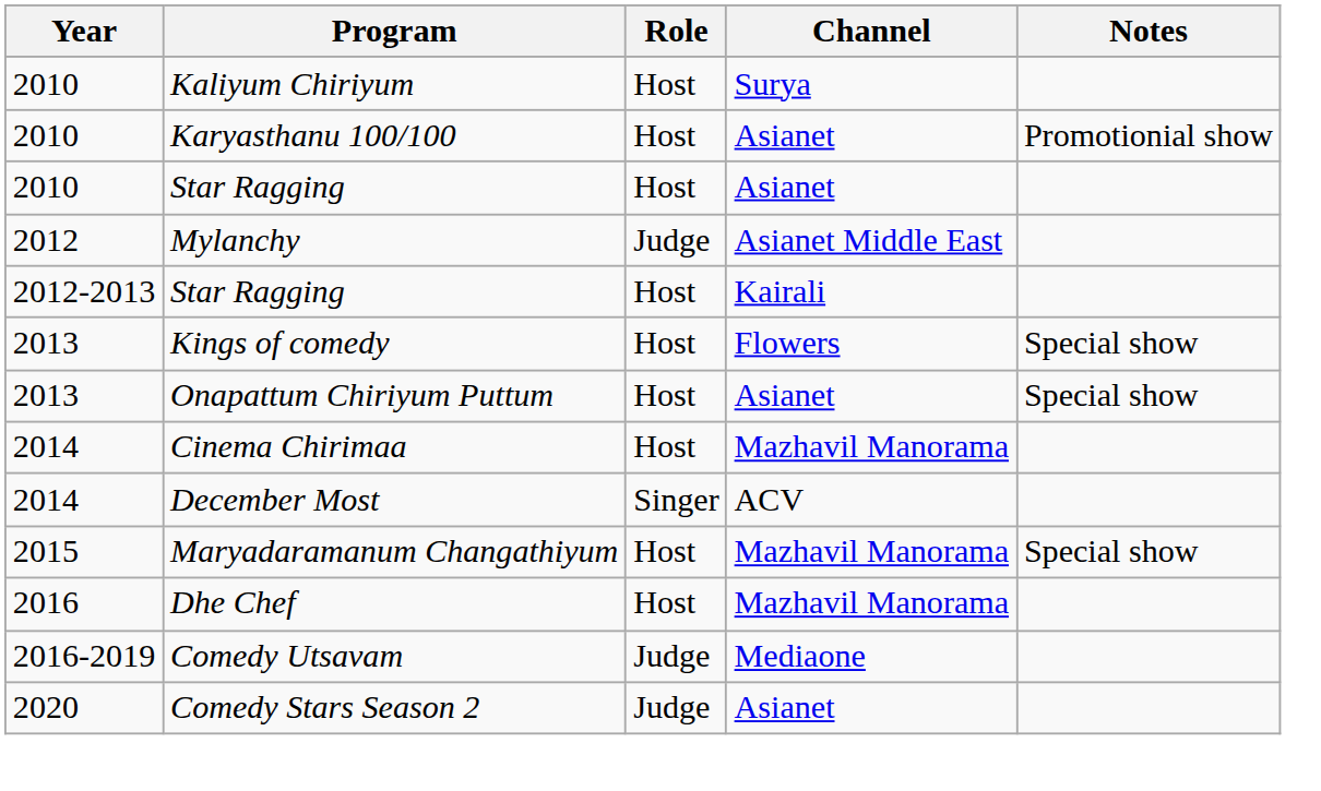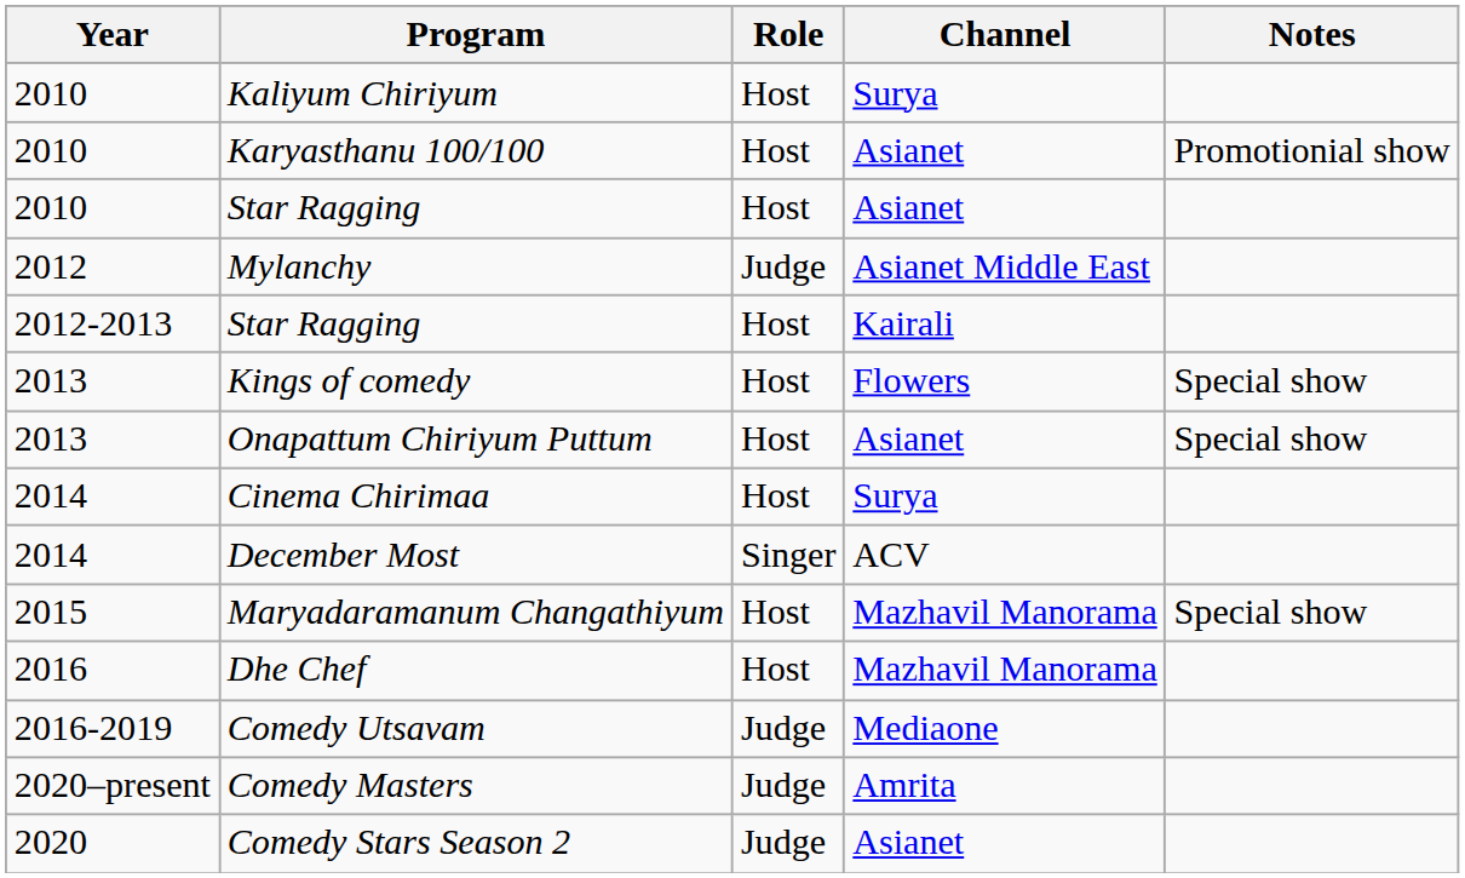Cinema Chirimaa | Channel: Mazhavil Manorama -> Surya
+ row: 2020–present | Comedy Masters | Judge | Amrita
